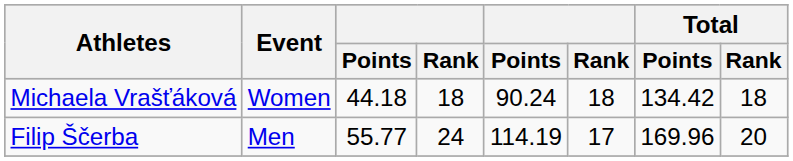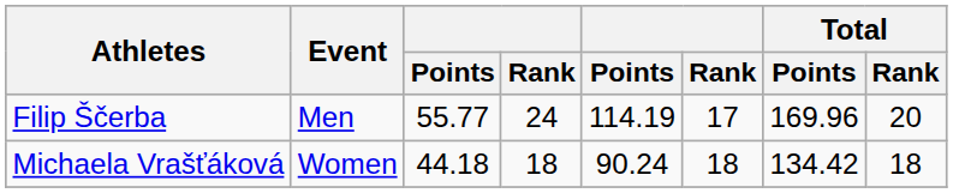rows swapped: Filip Ščerba <-> Michaela Vrašťáková
